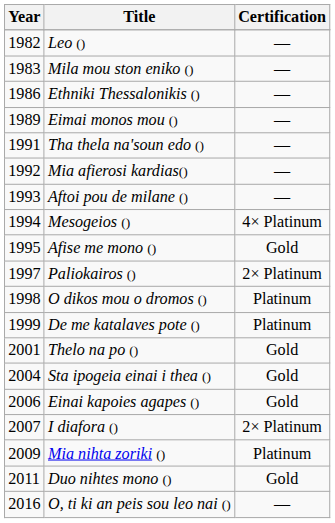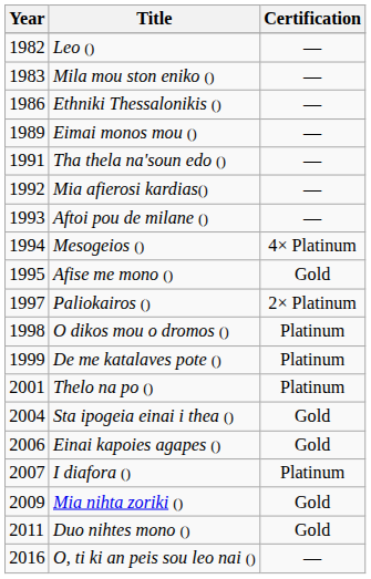Thelo na po () | Certification: Gold -> Platinum
I diafora () | Certification: 2× Platinum -> Platinum
Mia nihta zoriki () | Certification: Platinum -> Gold
